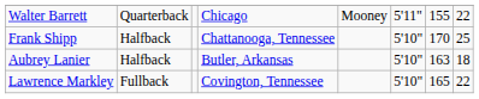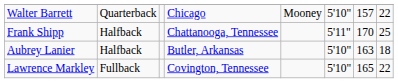Walter Barrett | column 6: 5'11" -> 5'10"
Walter Barrett | column 7: 155 -> 157
Frank Shipp | column 6: 5'10" -> 5'11"
